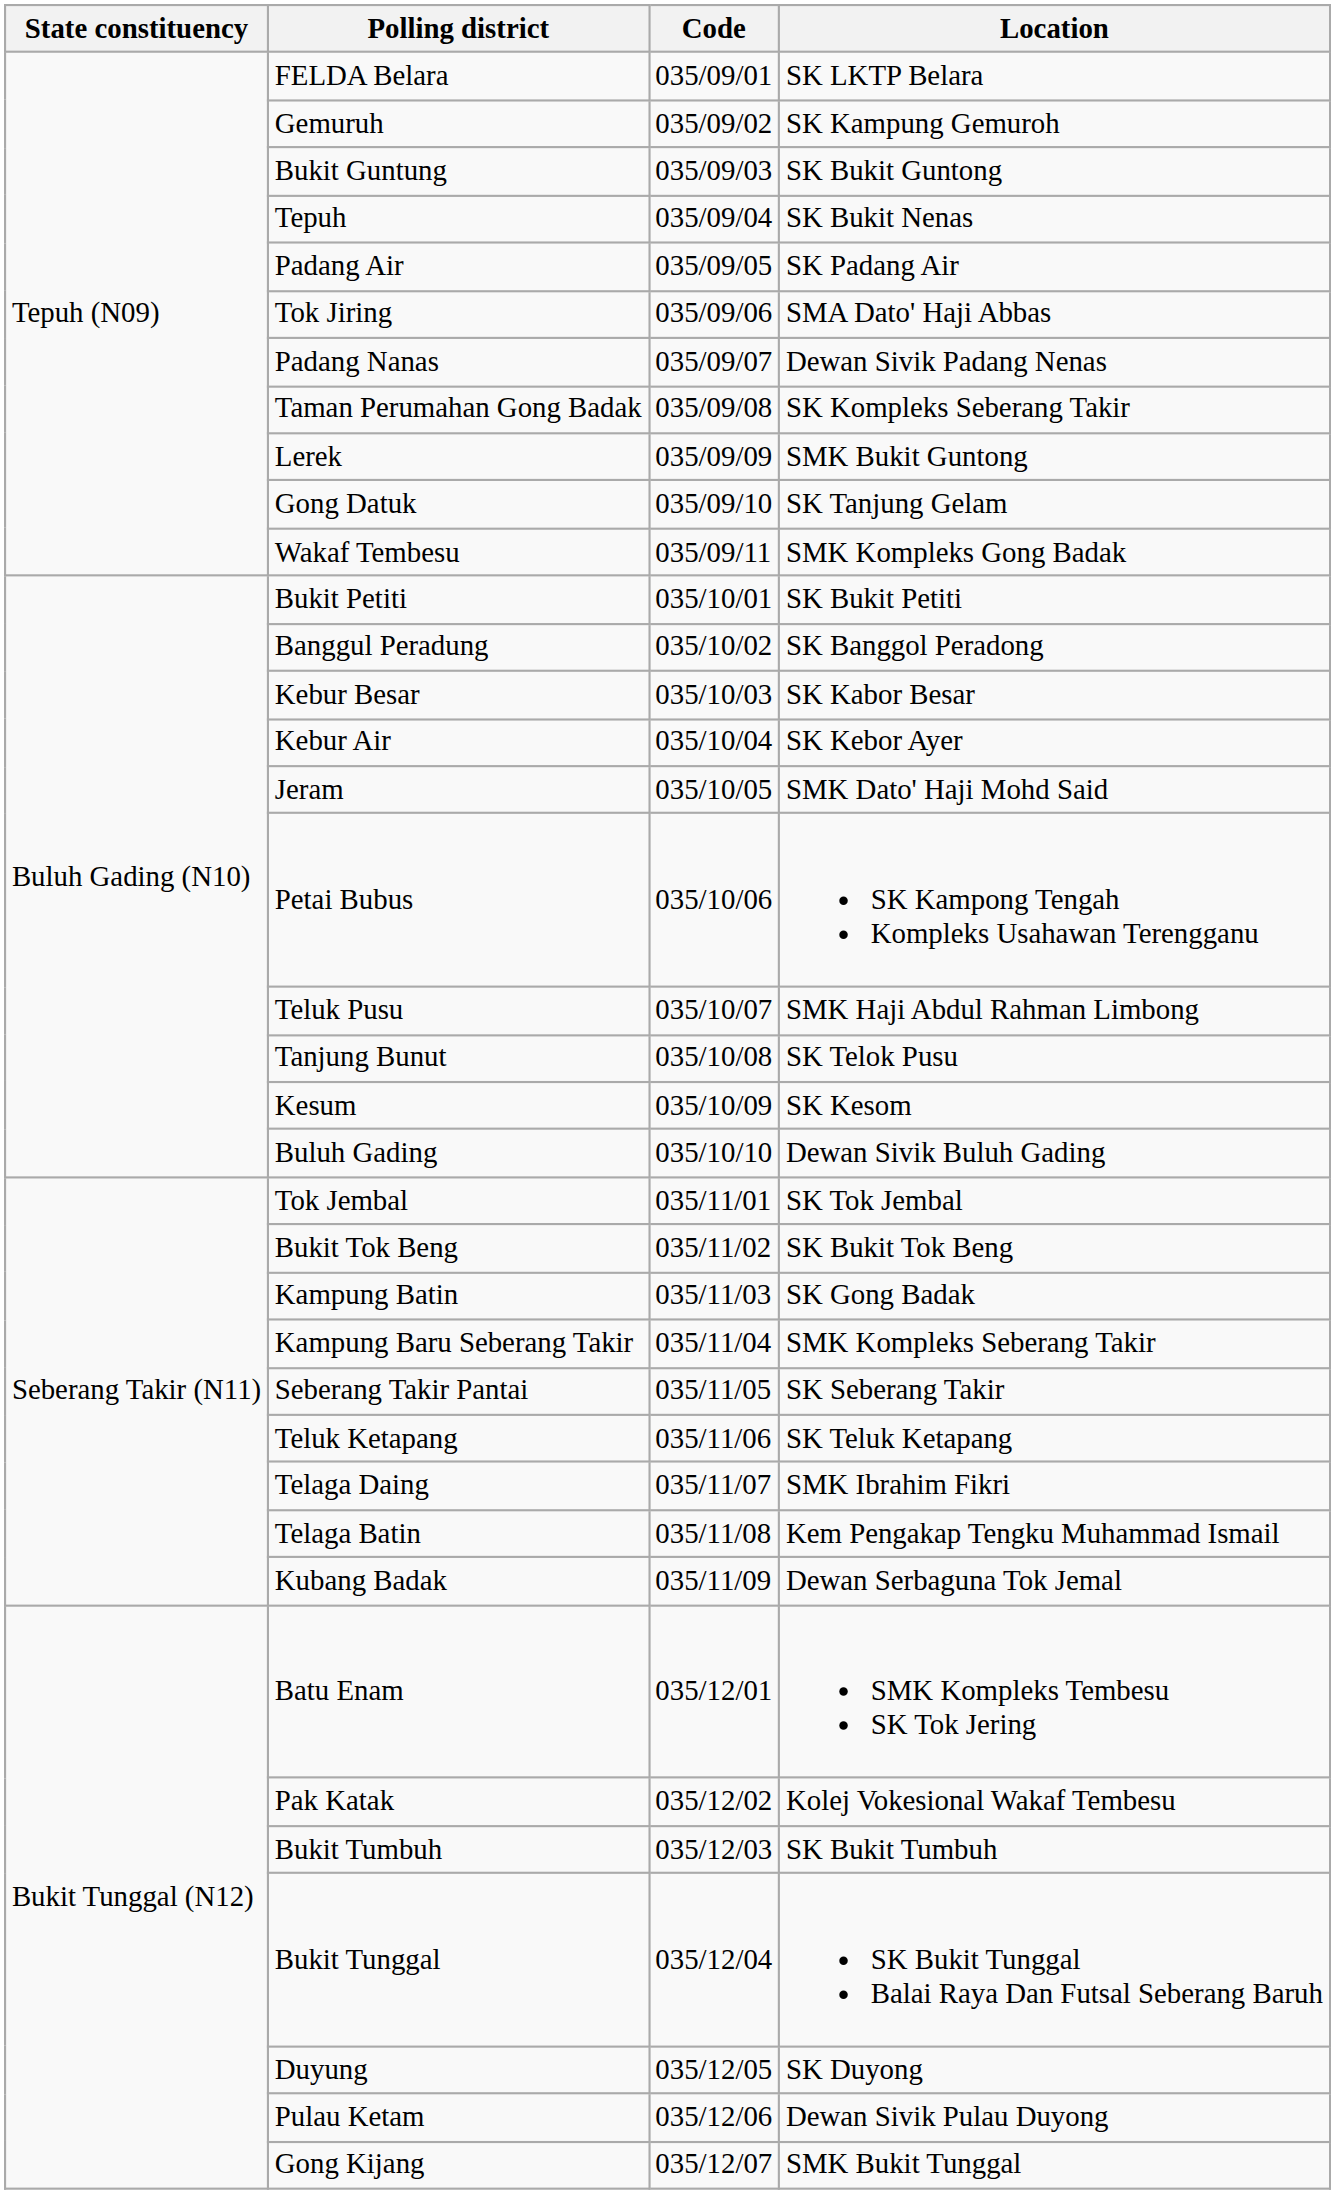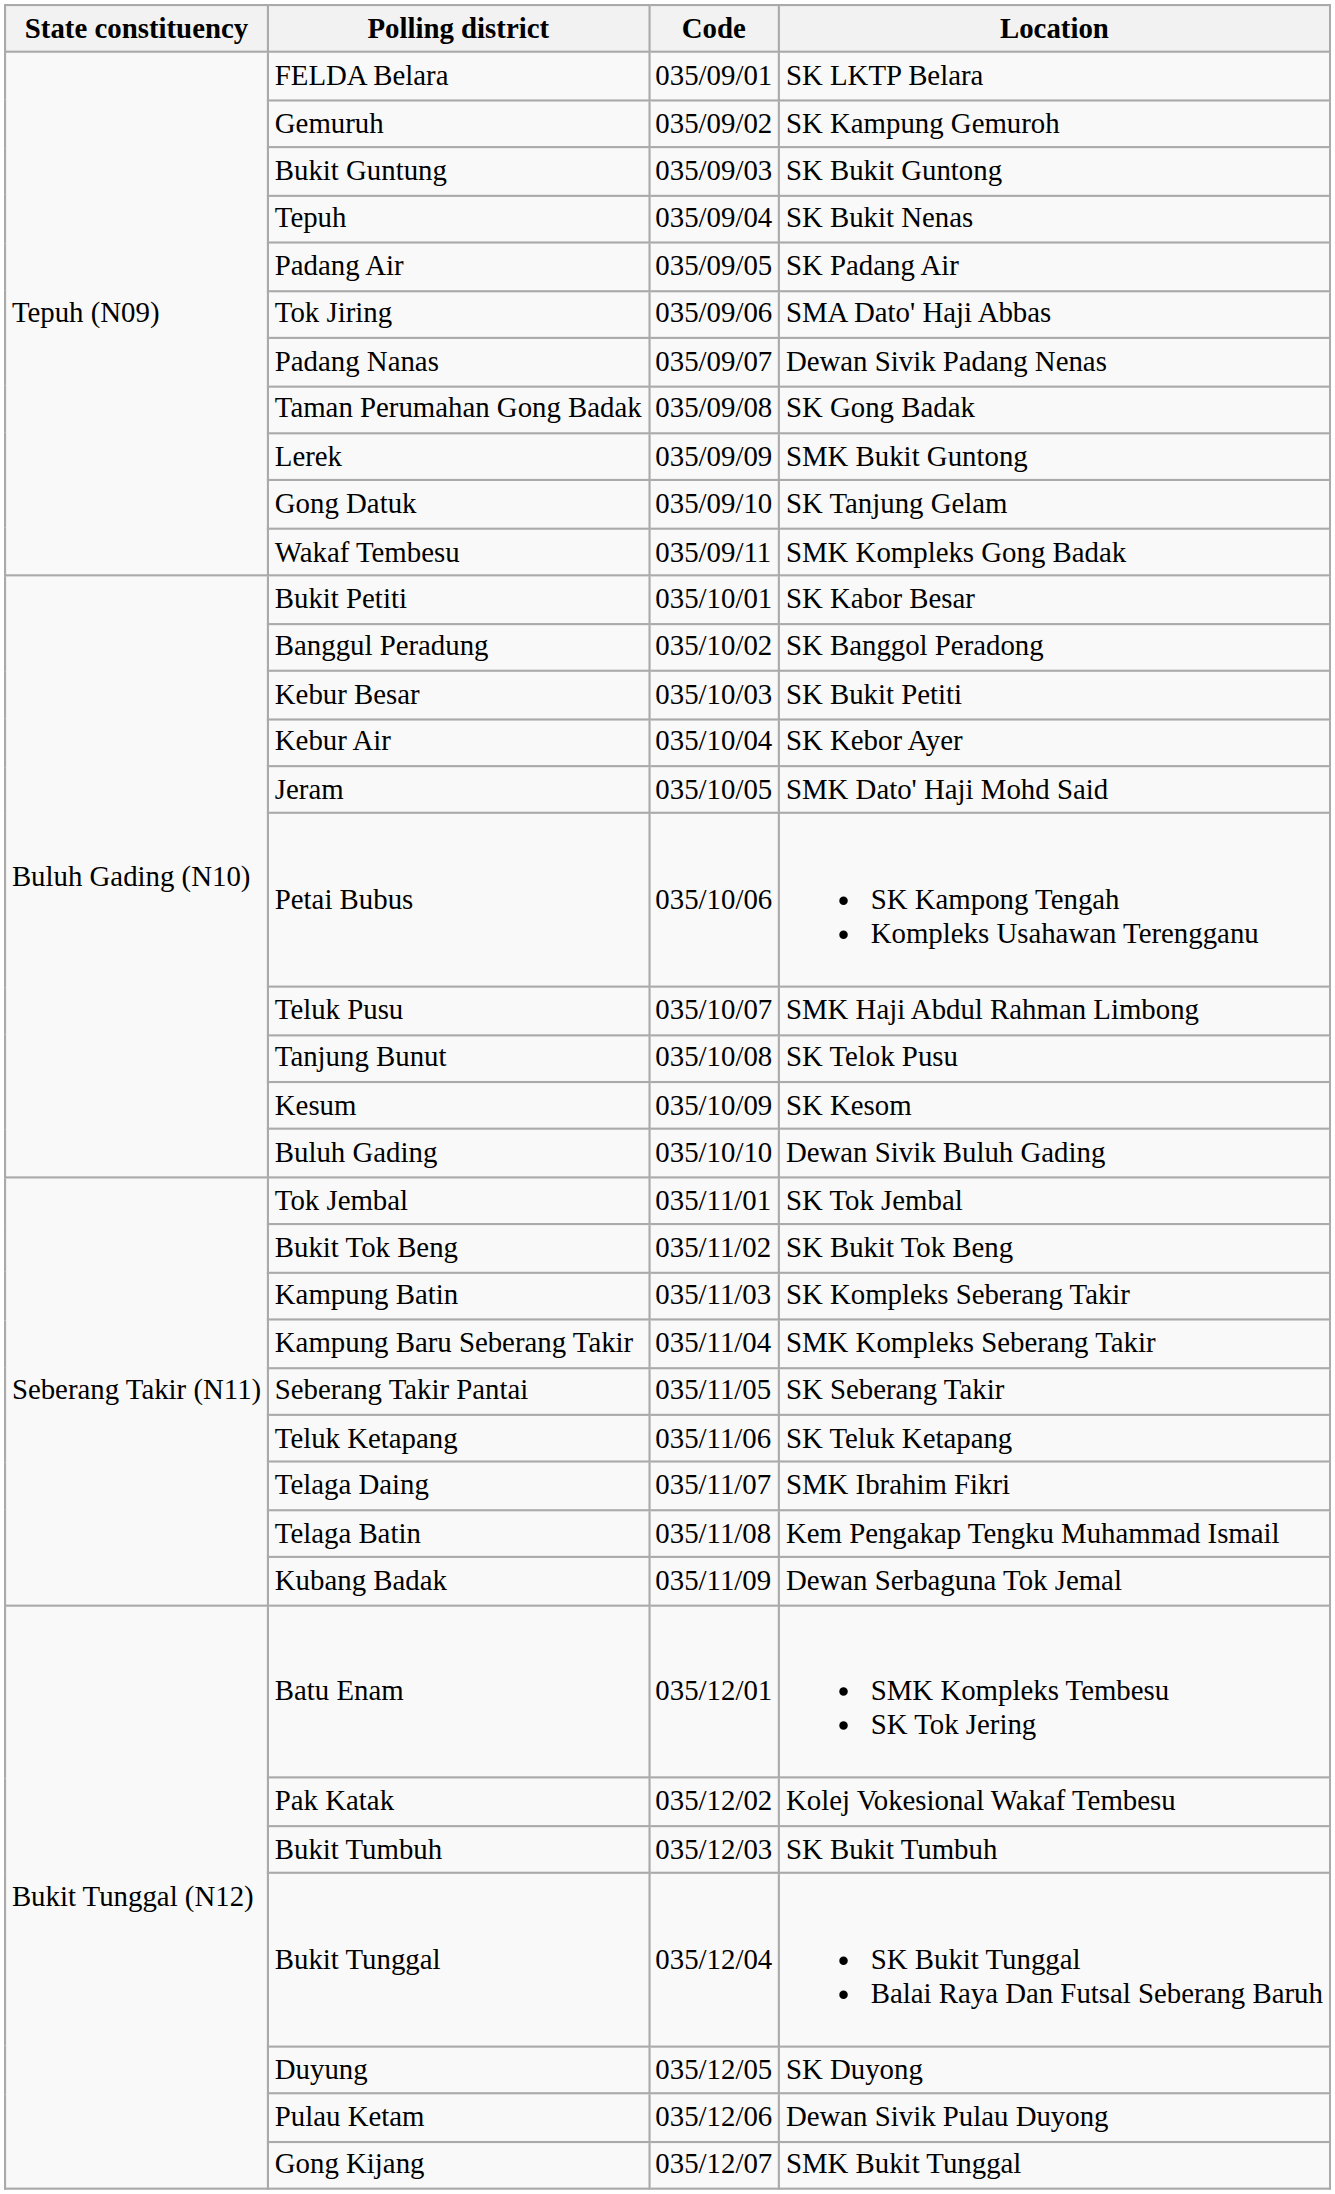Taman Perumahan Gong Badak | Location: SK Kompleks Seberang Takir -> SK Gong Badak
Bukit Petiti | Location: SK Bukit Petiti -> SK Kabor Besar
Kebur Besar | Location: SK Kabor Besar -> SK Bukit Petiti
Kampung Batin | Location: SK Gong Badak -> SK Kompleks Seberang Takir
